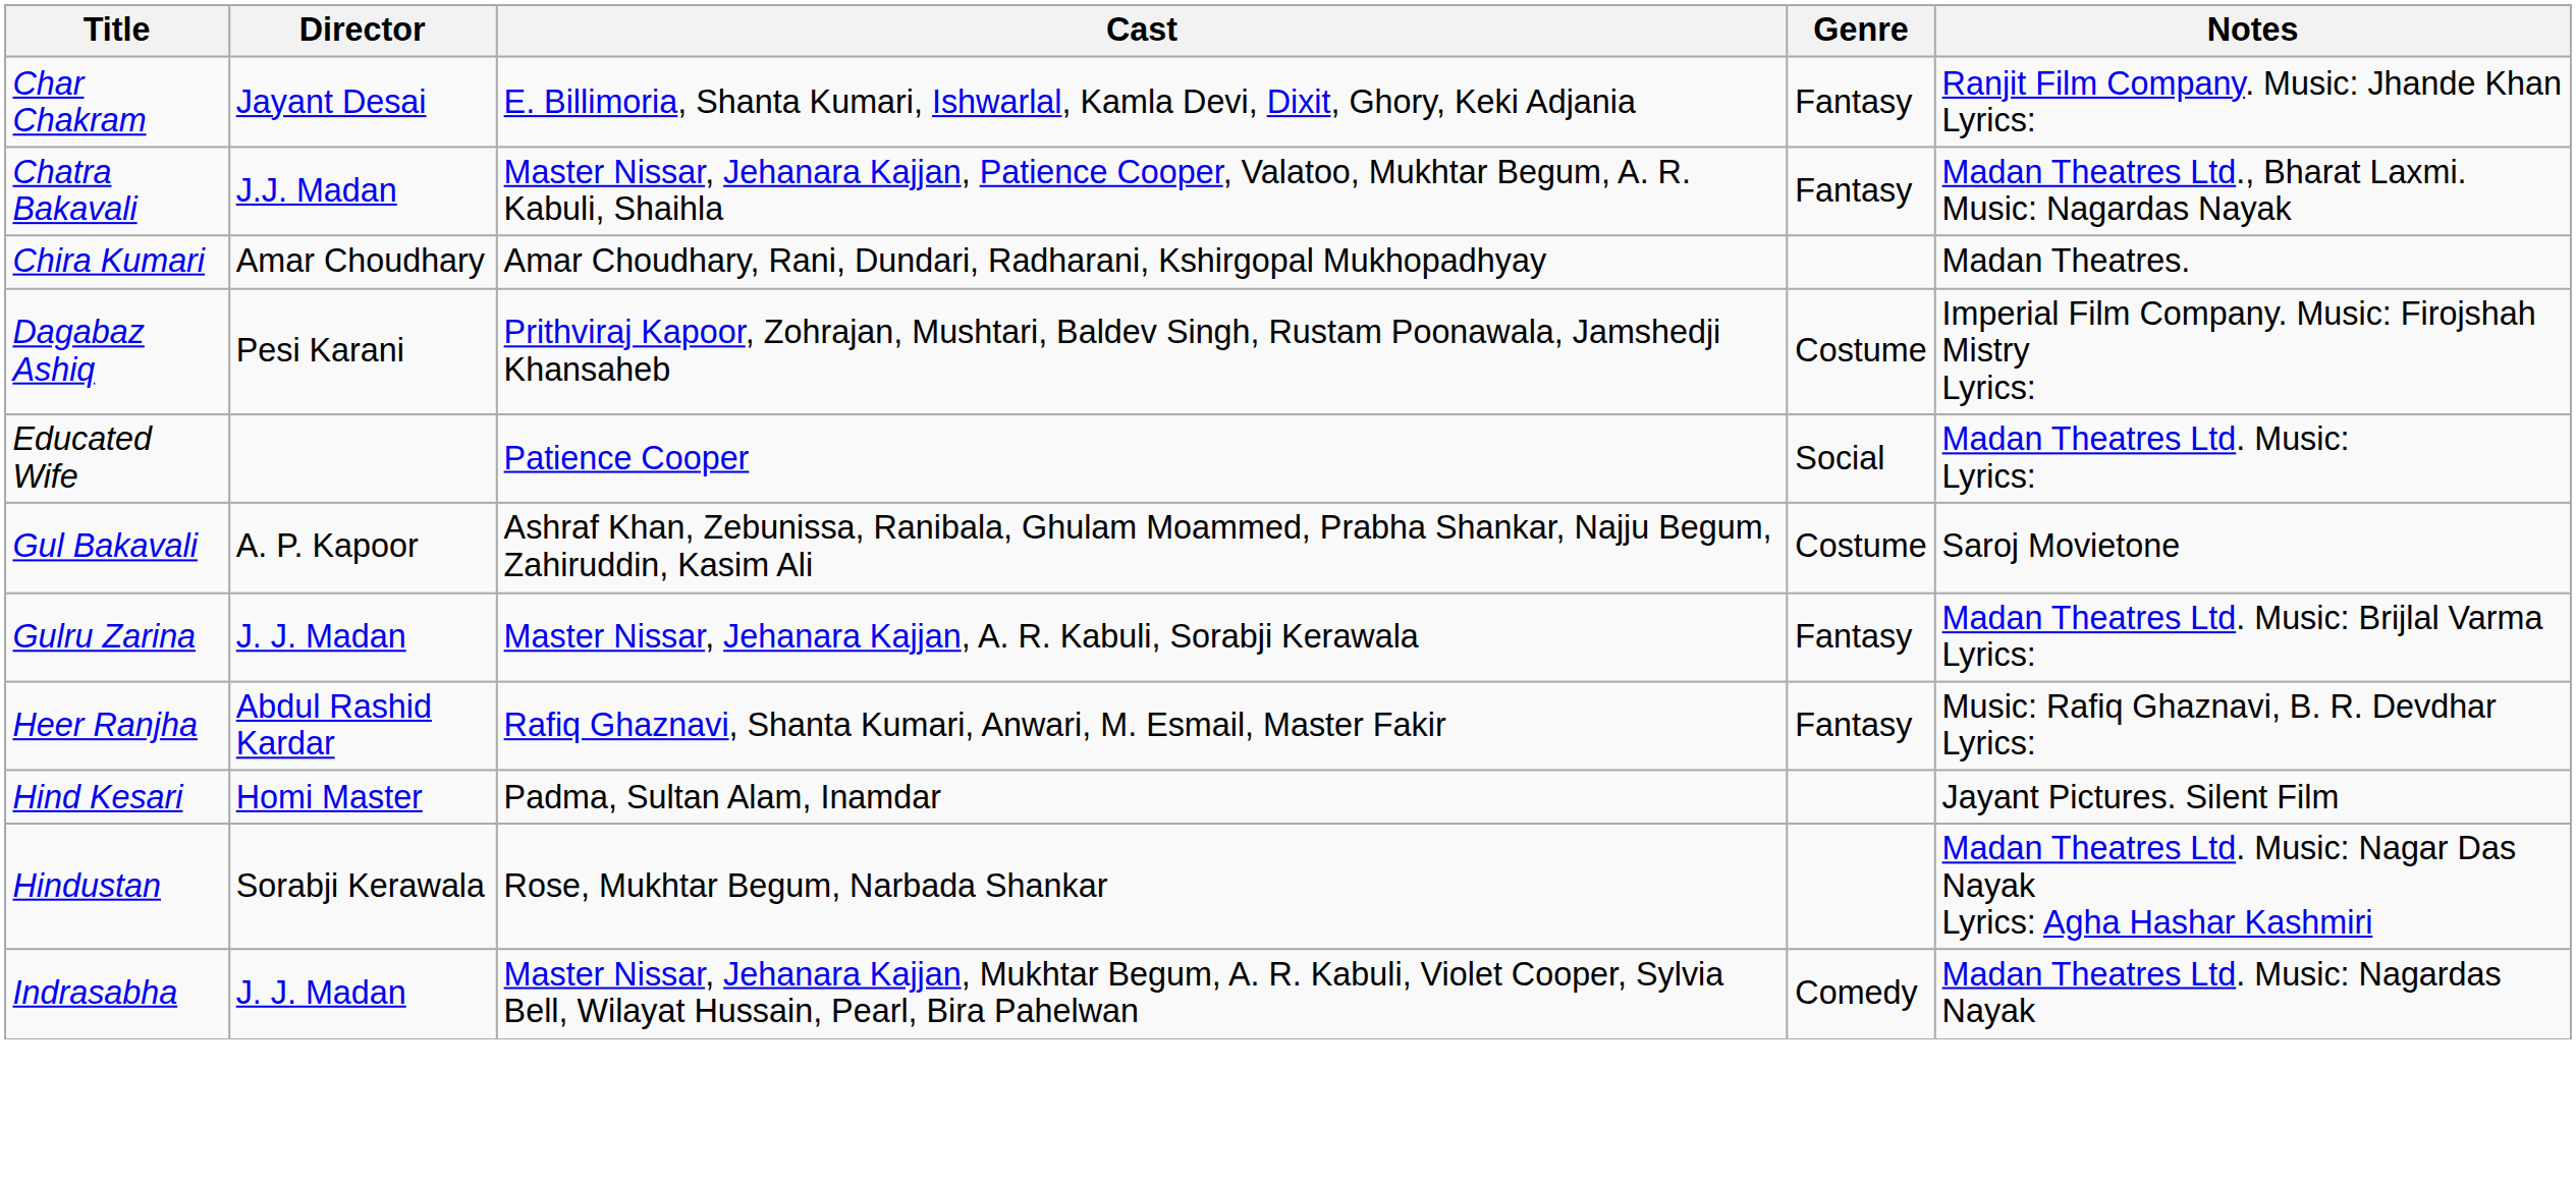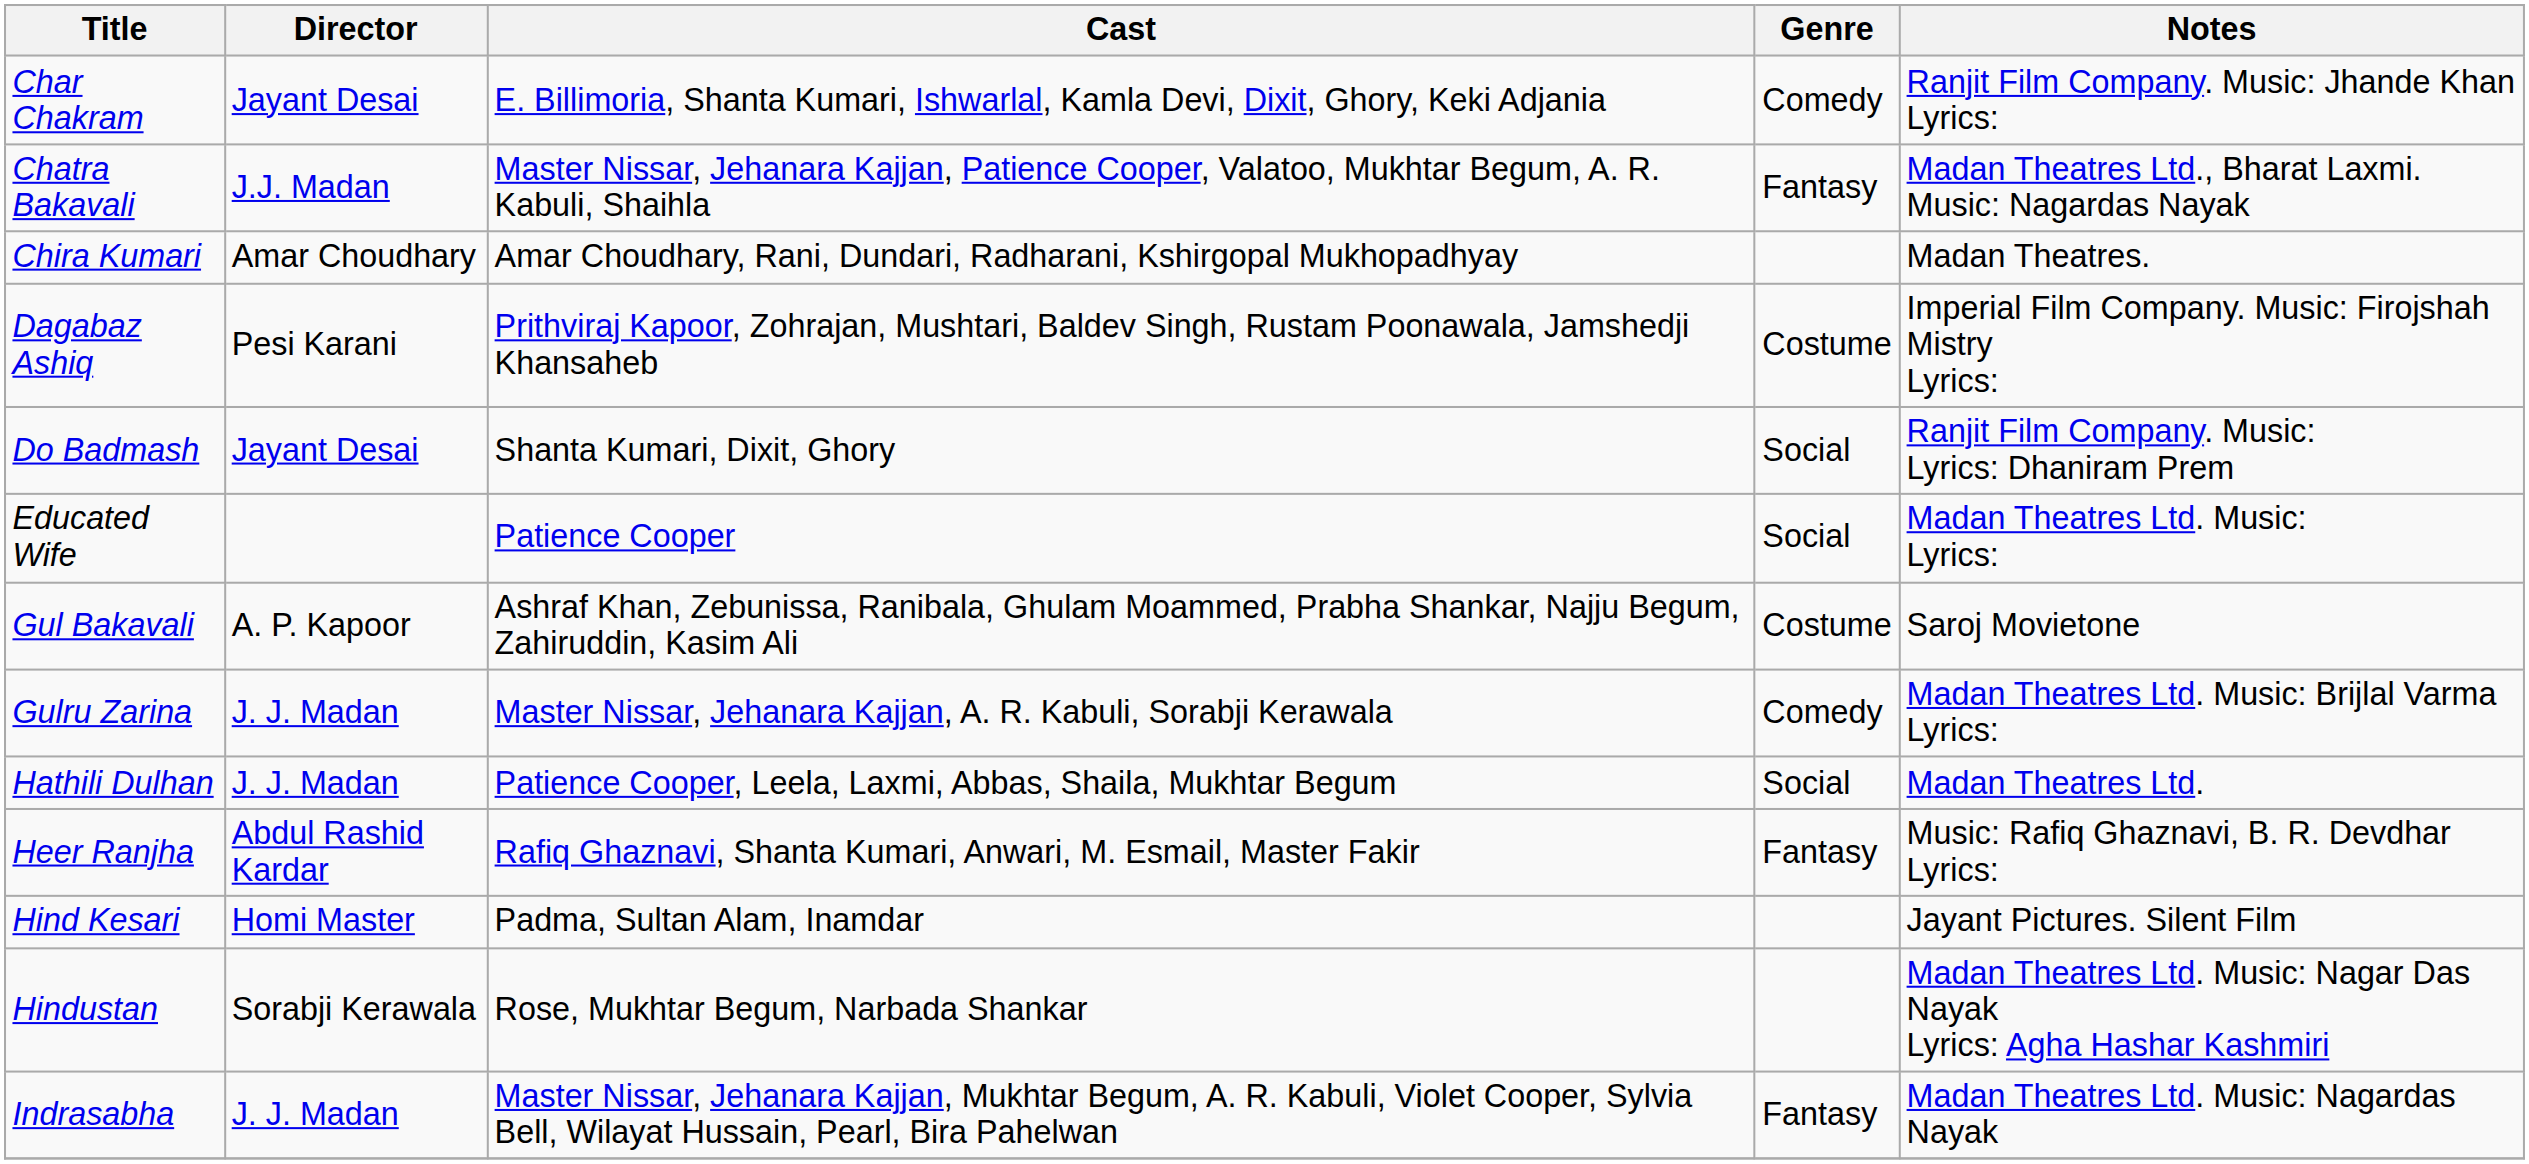Char Chakram | Genre: Fantasy -> Comedy
+ row: Do Badmash | Jayant Desai | Shanta Kumari, Dixit, Ghory | Social | Ranjit Film Company. Music: Lyrics: Dhaniram Prem
Gulru Zarina | Genre: Fantasy -> Comedy
+ row: Hathili Dulhan | J. J. Madan | Patience Cooper, Leela, Laxmi, Abbas, Shaila, Mukhtar Begum | Social | Madan Theatres Ltd.
Indrasabha | Genre: Comedy -> Fantasy
